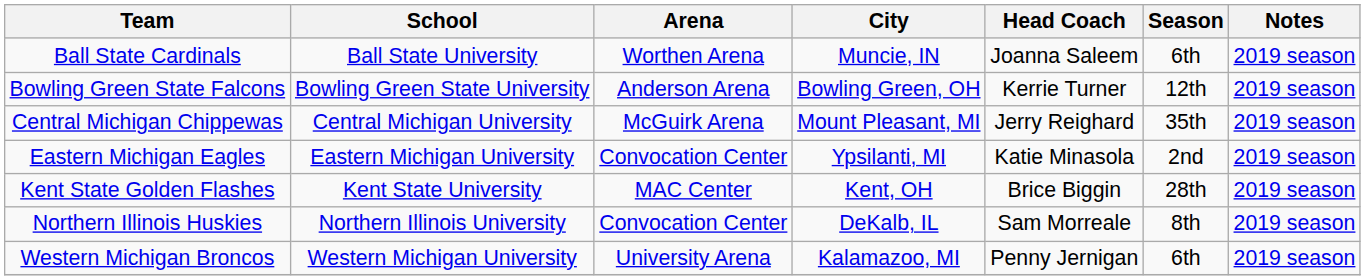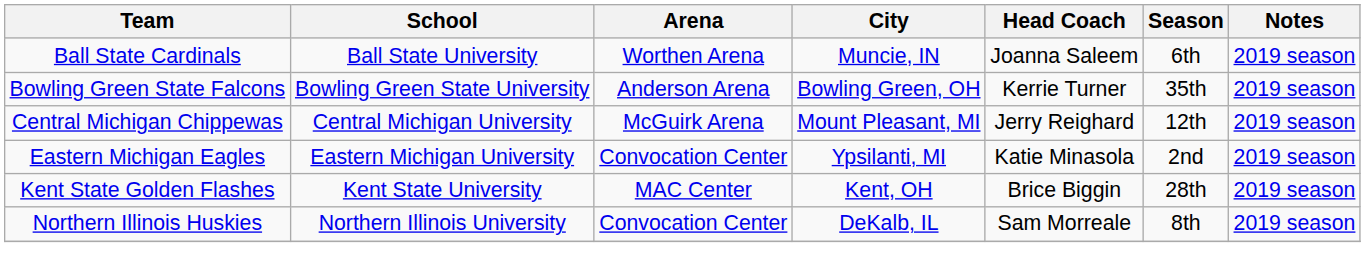Bowling Green State Falcons | Season: 12th -> 35th
Central Michigan Chippewas | Season: 35th -> 12th
- row: Western Michigan Broncos | Western Michigan University | University Arena | Kalamazoo, MI | Penny Jernigan | 6th | 2019 season
